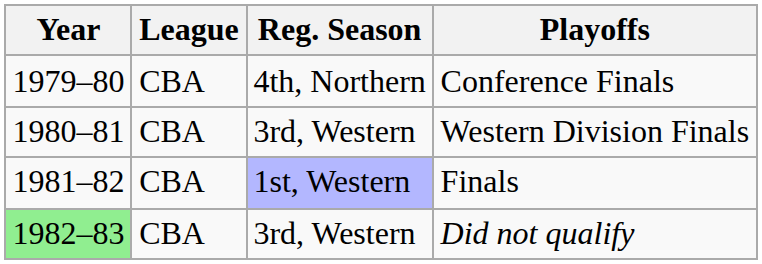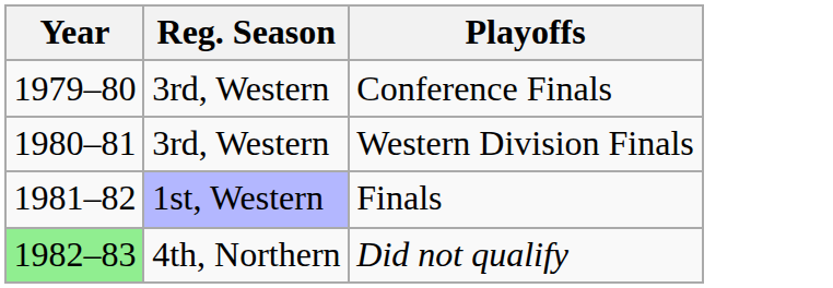- column: League | CBA | CBA | CBA | CBA
Conference Finals | Reg. Season: 4th, Northern -> 3rd, Western
Did not qualify | Reg. Season: 3rd, Western -> 4th, Northern
